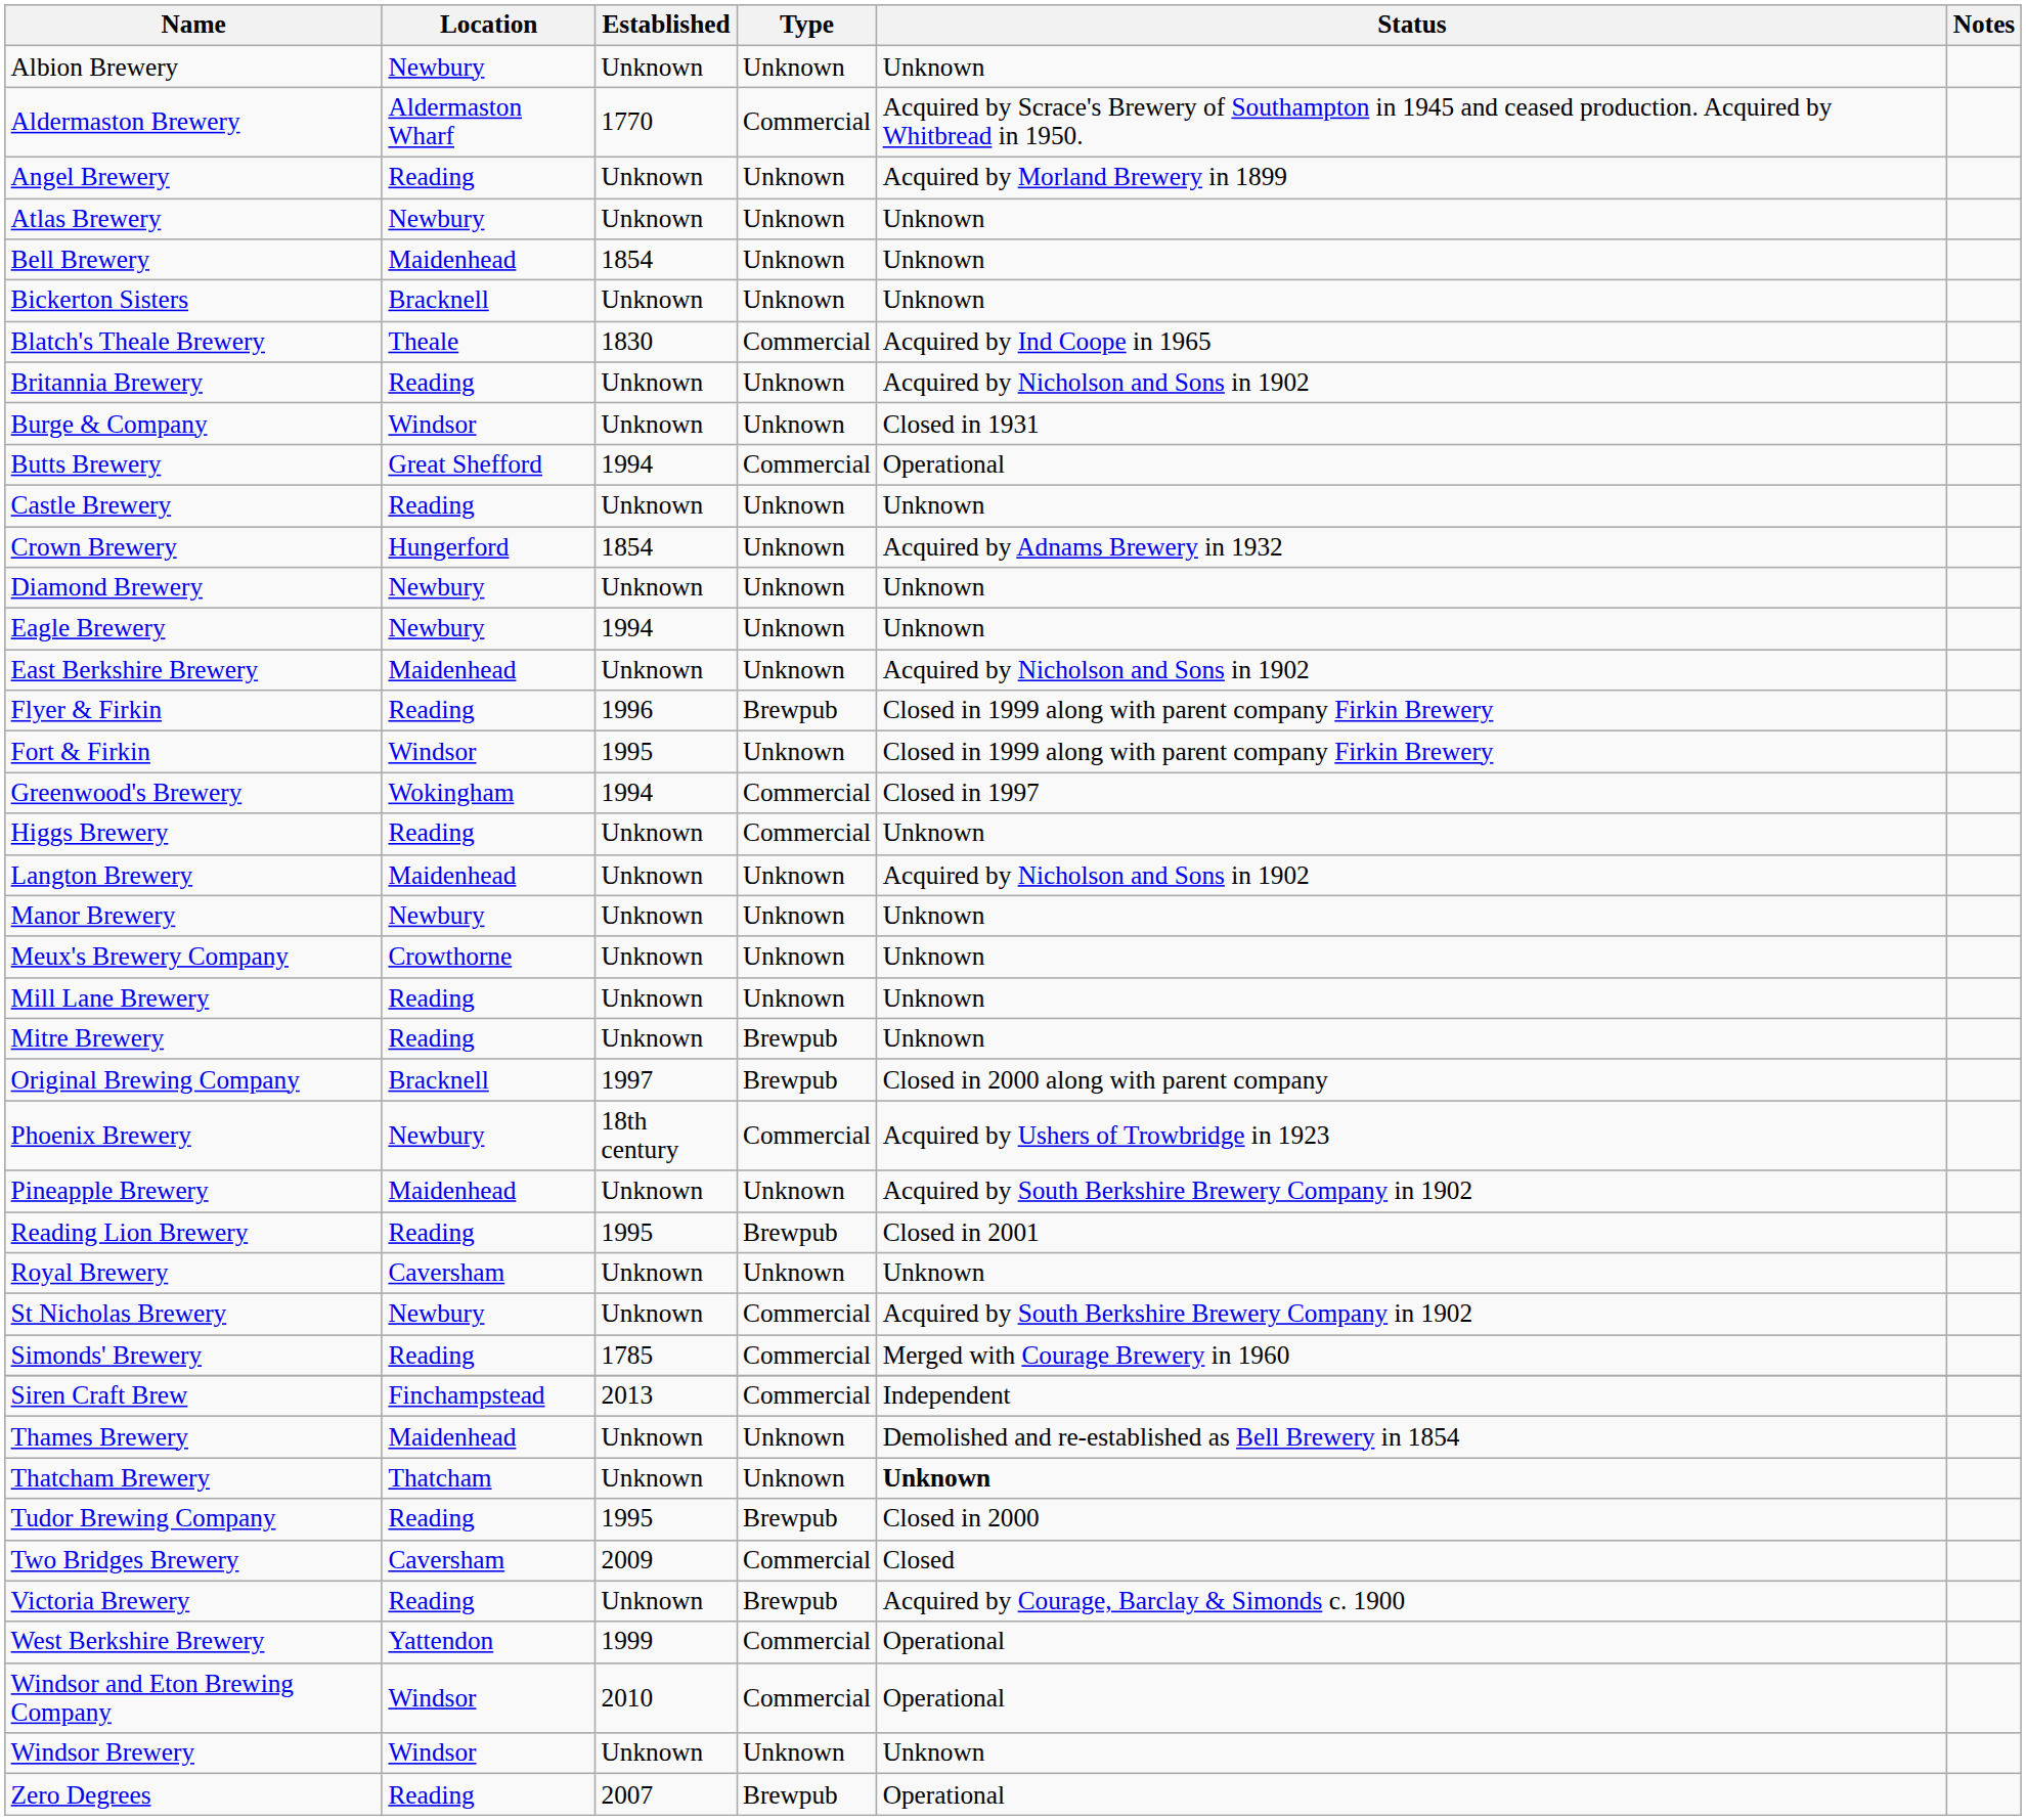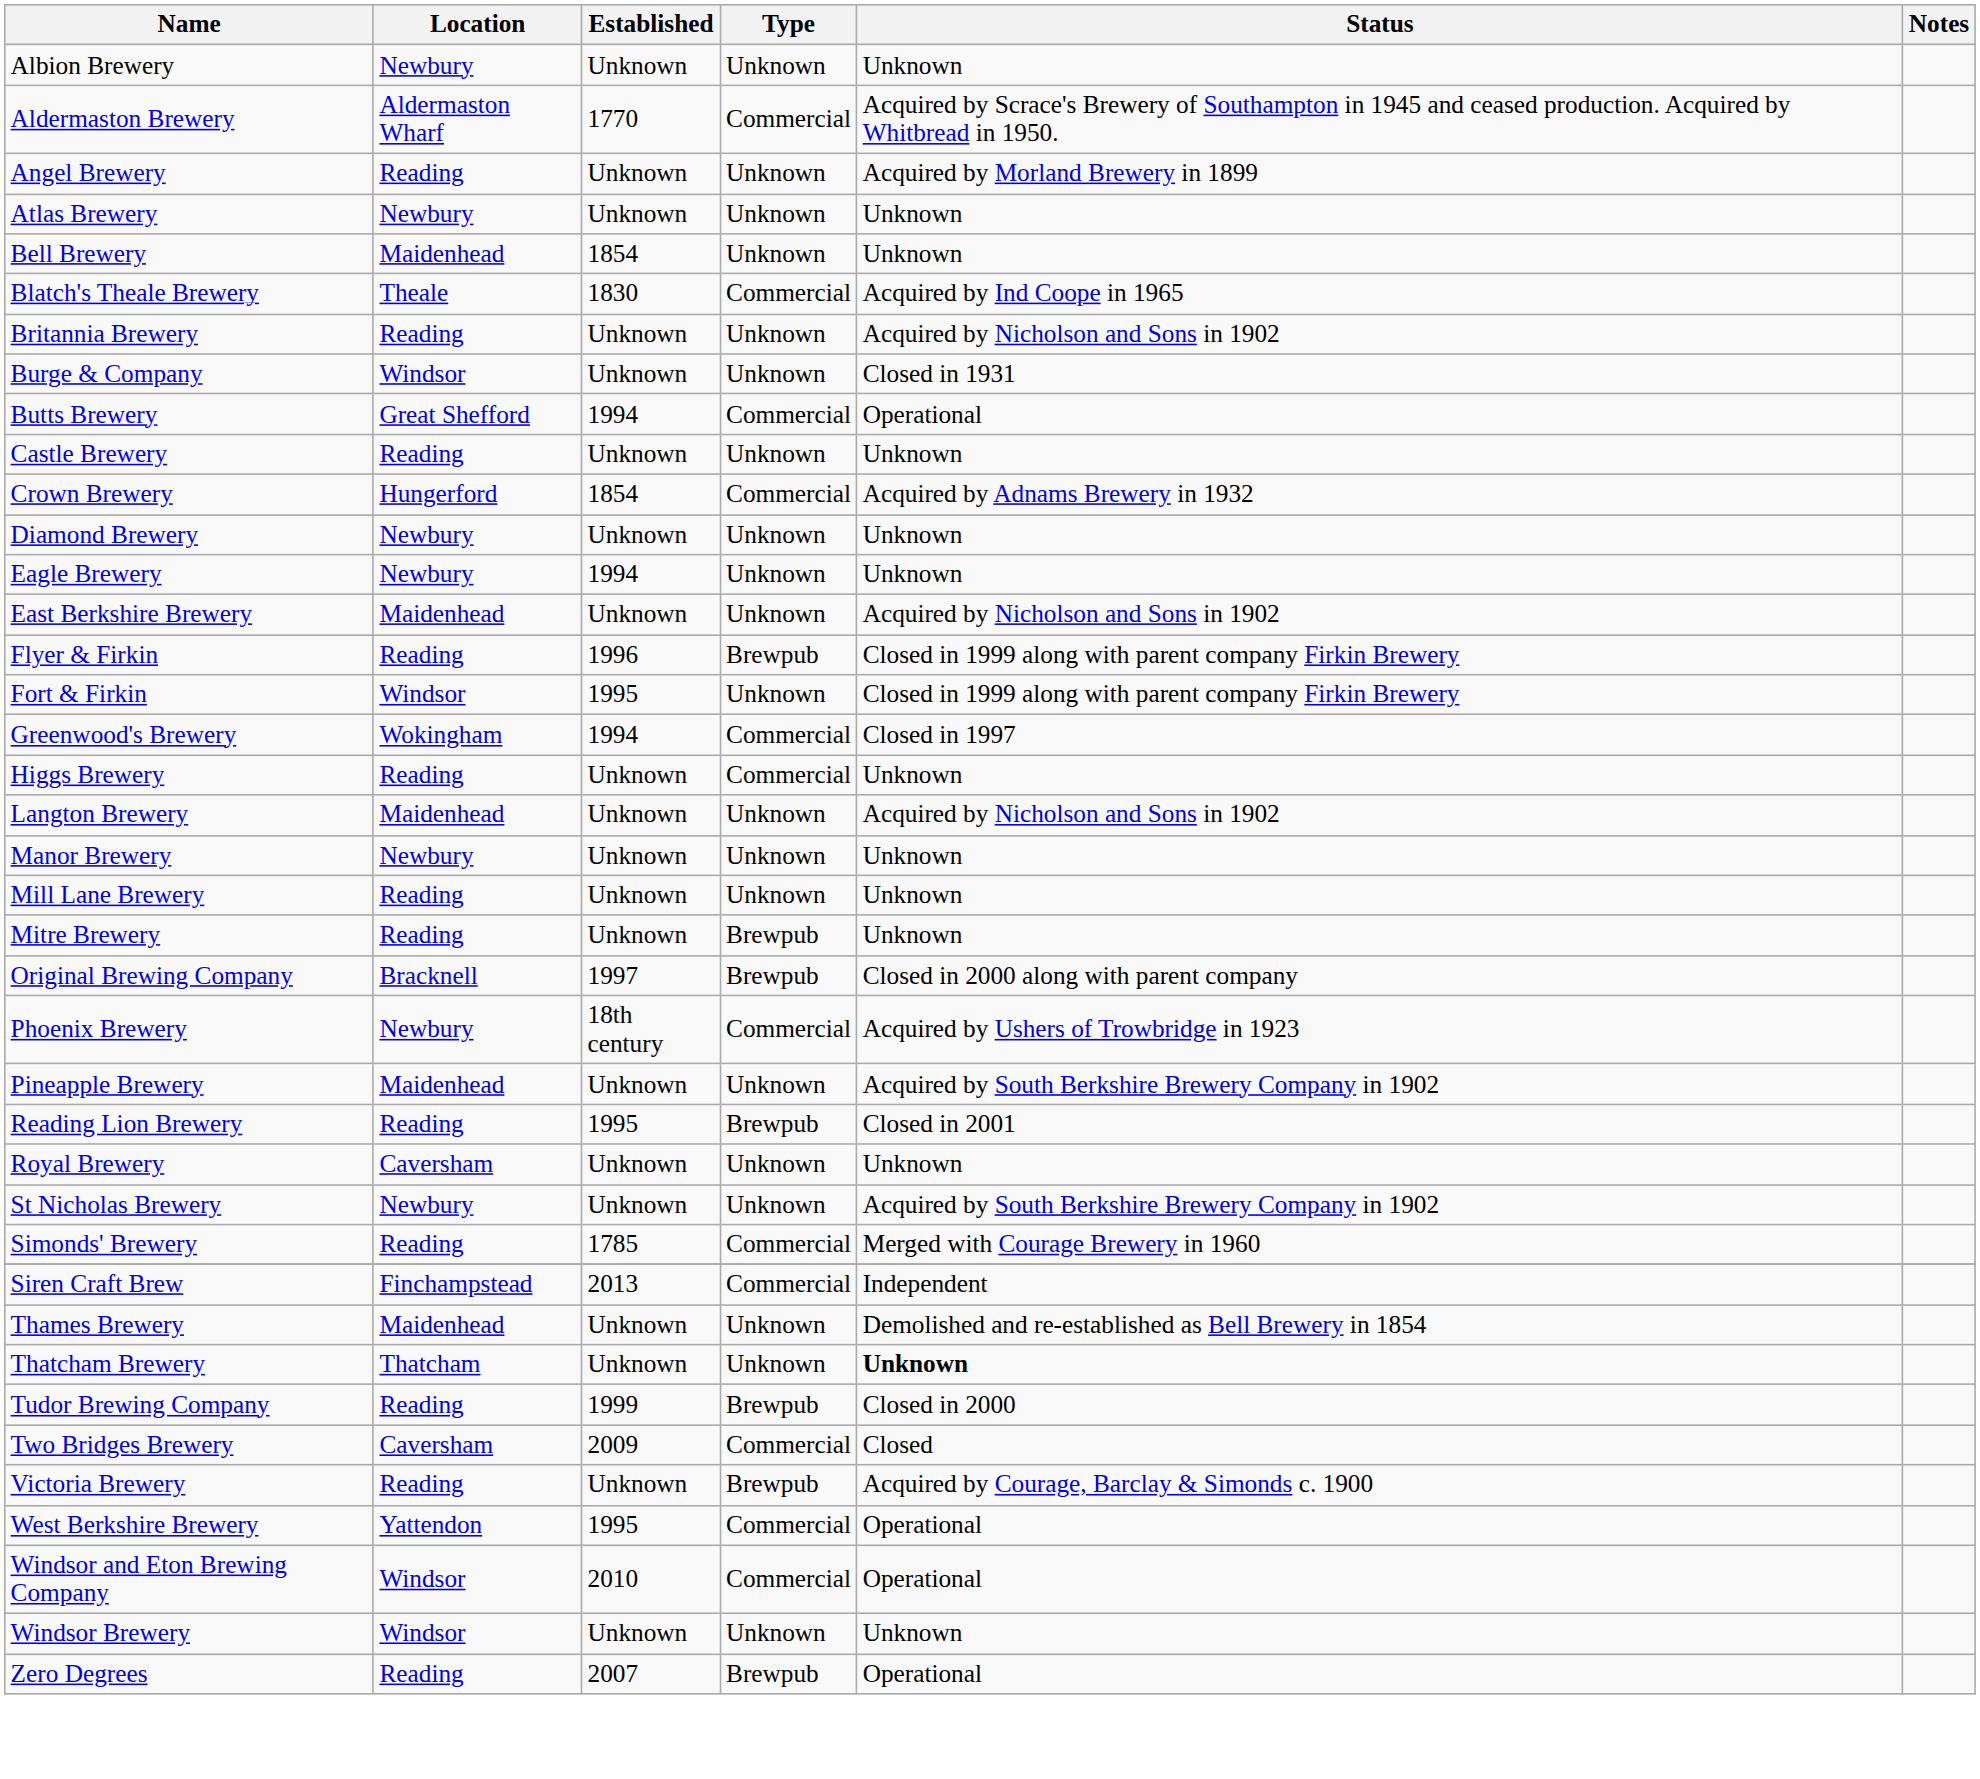- row: Bickerton Sisters | Bracknell | Unknown | Unknown | Unknown
Crown Brewery | Type: Unknown -> Commercial
- row: Meux's Brewery Company | Crowthorne | Unknown | Unknown | Unknown
St Nicholas Brewery | Type: Commercial -> Unknown
Tudor Brewing Company | Established: 1995 -> 1999
West Berkshire Brewery | Established: 1999 -> 1995
